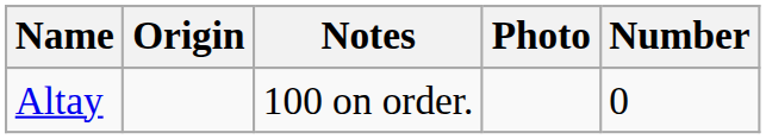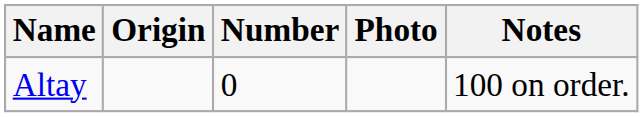columns swapped: Number <-> Notes
